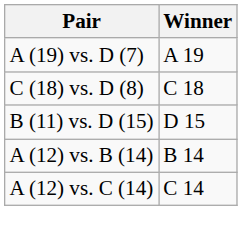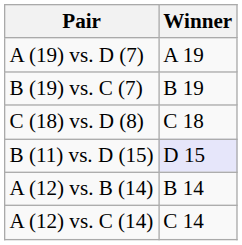+ row: B (19) vs. C (7) | B 19
B (11) vs. D (15) | Winner: no background -> lavender background
